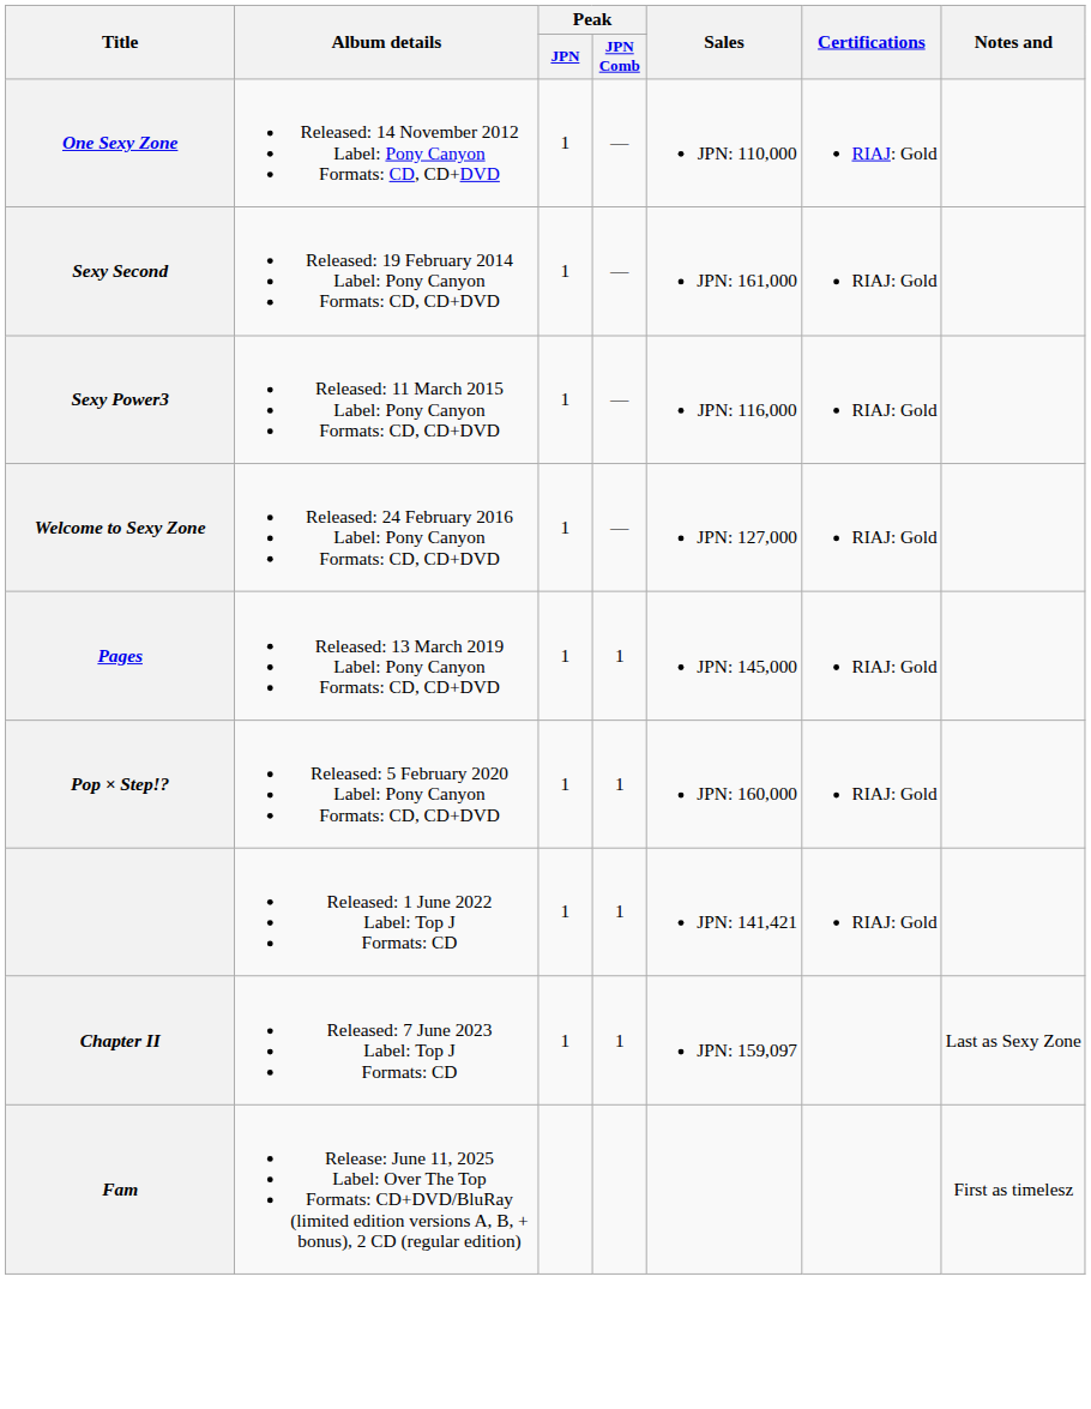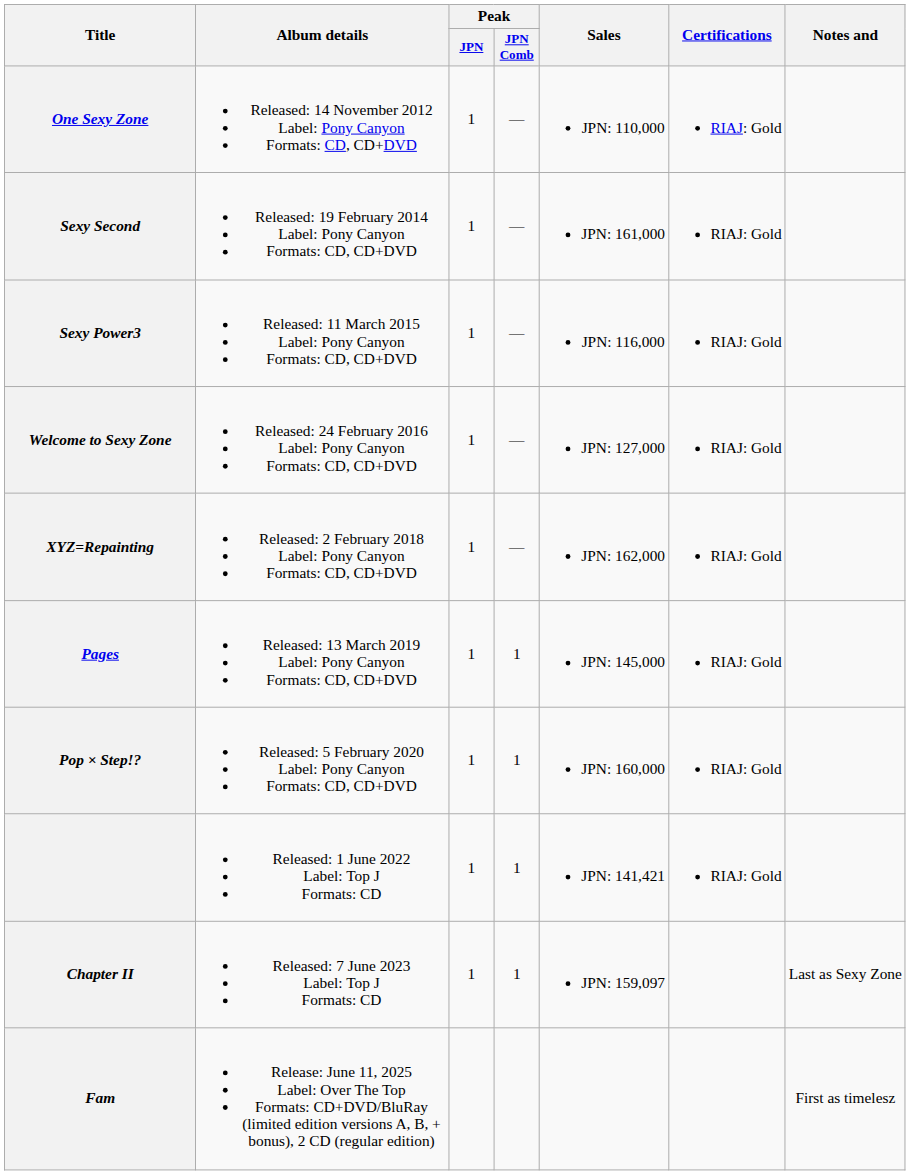+ row: XYZ=Repainting | Released: 2 February 2018 Label: Pony Canyon Formats: CD, CD+DVD | 1 | — | JPN: 162,000 | RIAJ: Gold
